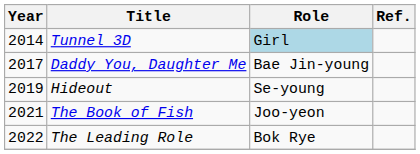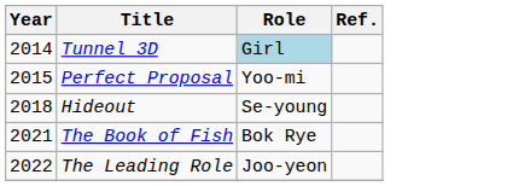+ row: 2015 | Perfect Proposal | Yoo-mi
- row: 2017 | Daddy You, Daughter Me | Bae Jin-young
Hideout | Year: 2019 -> 2018
The Book of Fish | Role: Joo-yeon -> Bok Rye
The Leading Role | Role: Bok Rye -> Joo-yeon
